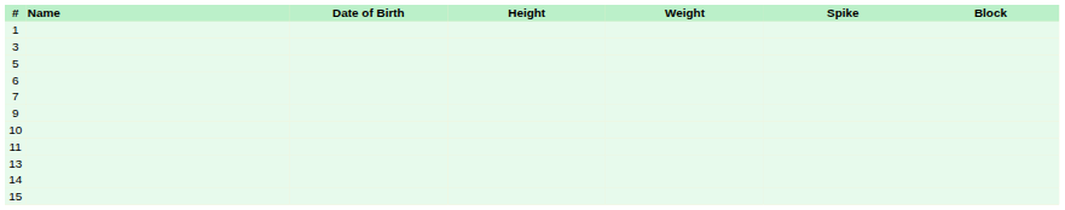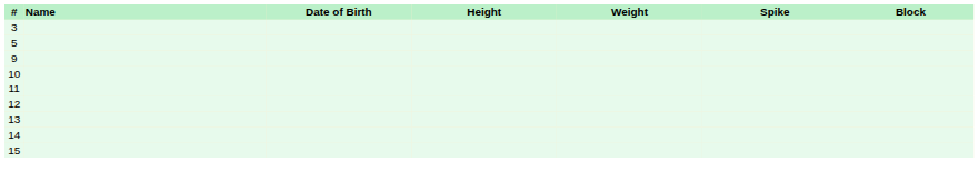- row: 1
- row: 6
- row: 7
+ row: 12
